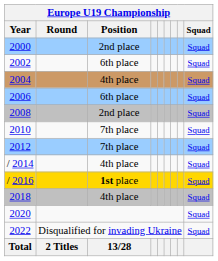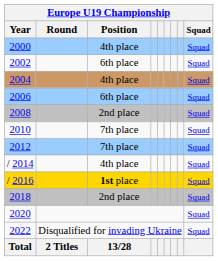2000 | Position: 2nd place -> 4th place
2018 | Position: 4th place -> 2nd place
